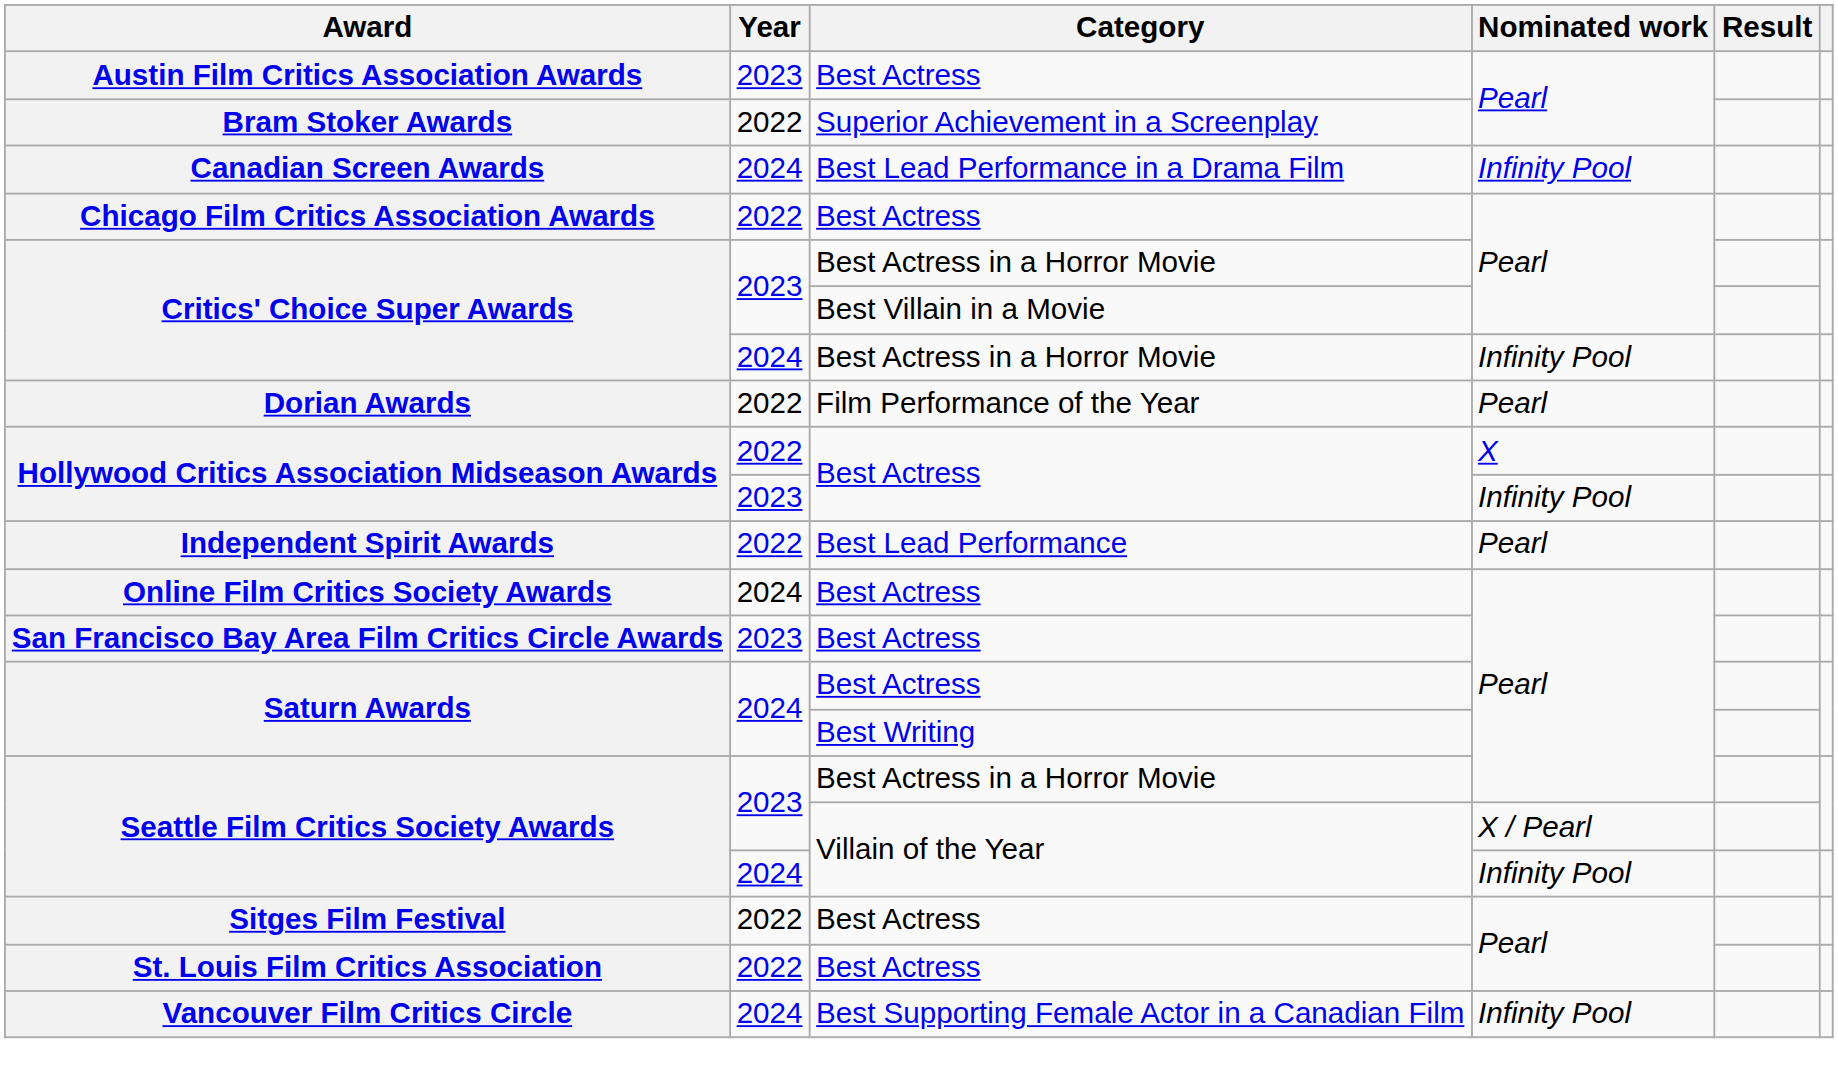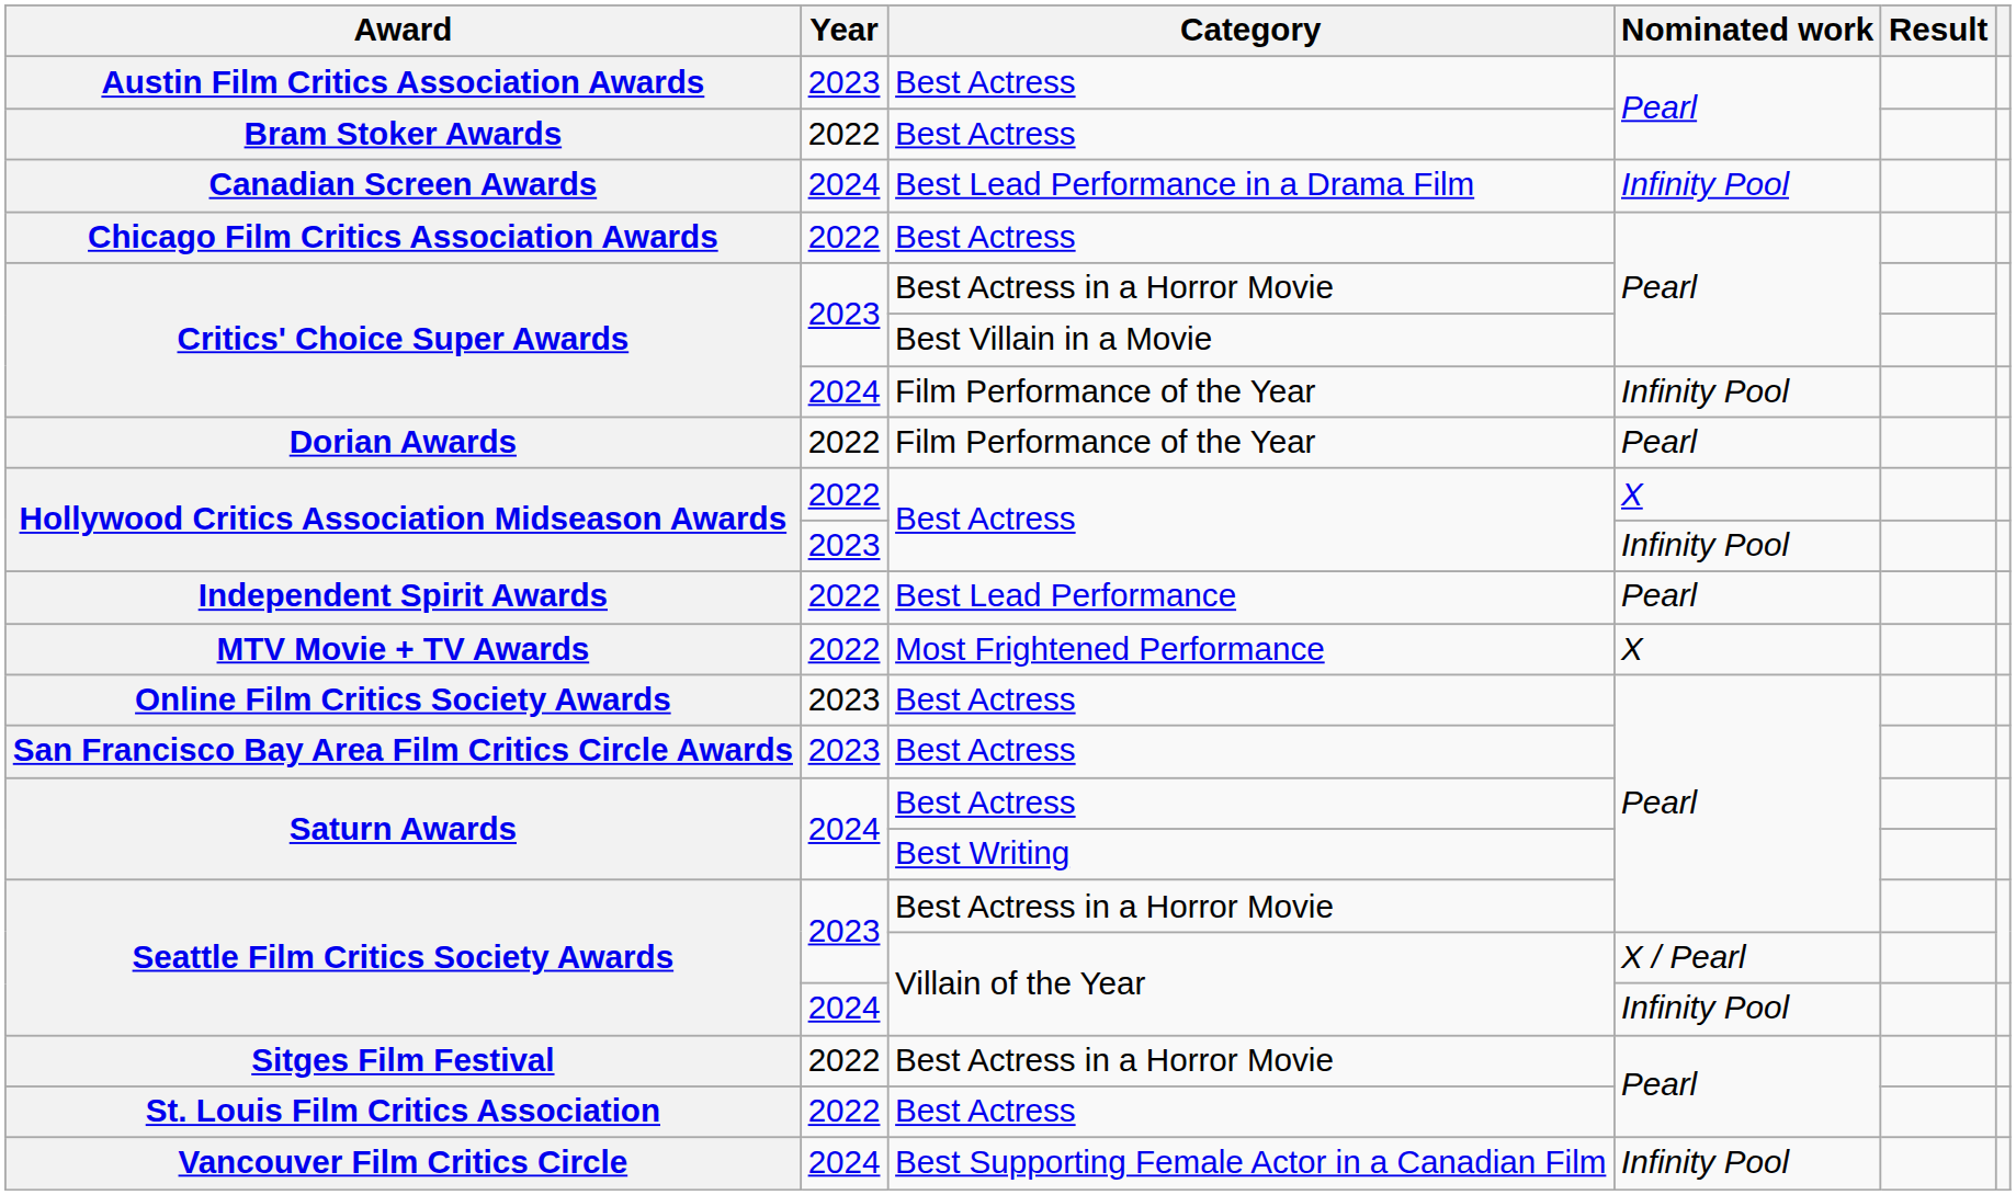Bram Stoker Awards | Category: Superior Achievement in a Screenplay -> Best Actress
Critics' Choice Super Awards / Infinity Pool | Category: Best Actress in a Horror Movie -> Film Performance of the Year
+ row: MTV Movie + TV Awards | 2022 | Most Frightened Performance | X
Online Film Critics Society Awards | Year: 2024 -> 2023
Sitges Film Festival | Category: Best Actress -> Best Actress in a Horror Movie
